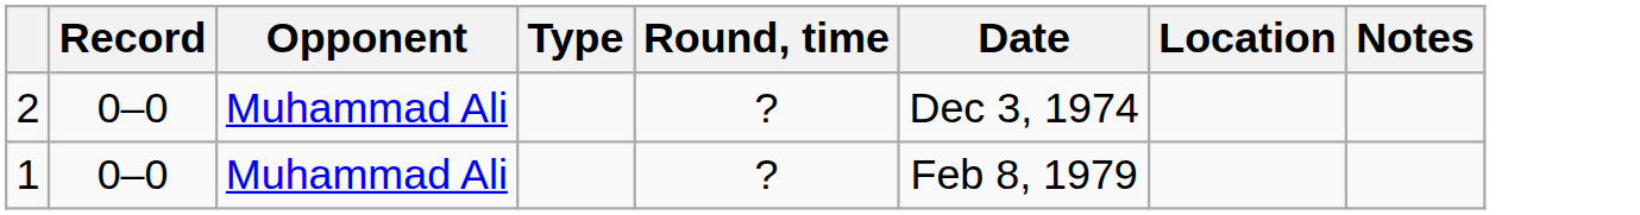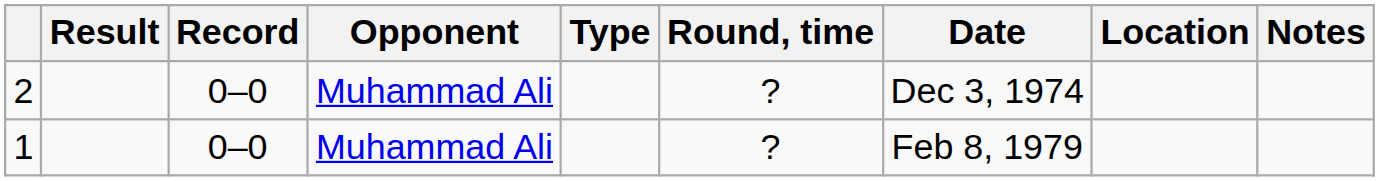+ column: Result
